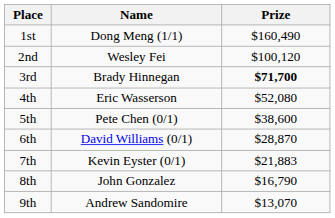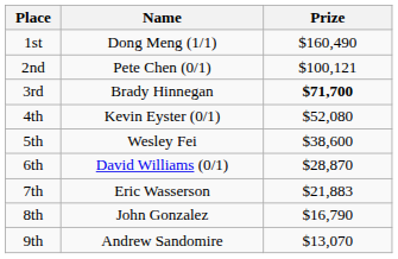2nd | Name: Wesley Fei -> Pete Chen (0/1)
2nd | Prize: $100,120 -> $100,121
4th | Name: Eric Wasserson -> Kevin Eyster (0/1)
5th | Name: Pete Chen (0/1) -> Wesley Fei
7th | Name: Kevin Eyster (0/1) -> Eric Wasserson
